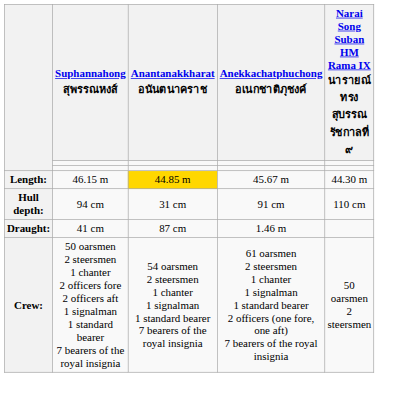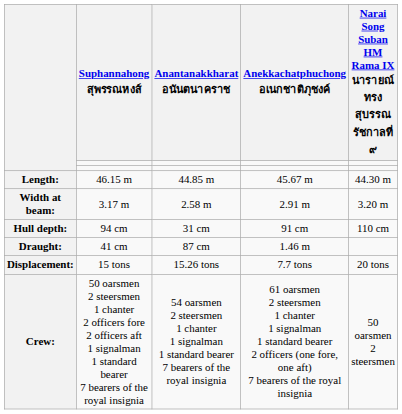Length: | Anantanakkharat อนันตนาคราช: gold background -> no background
+ row: Width at beam: | 3.17 m | 2.58 m | 2.91 m | 3.20 m
+ row: Displacement: | 15 tons | 15.26 tons | 7.7 tons | 20 tons
